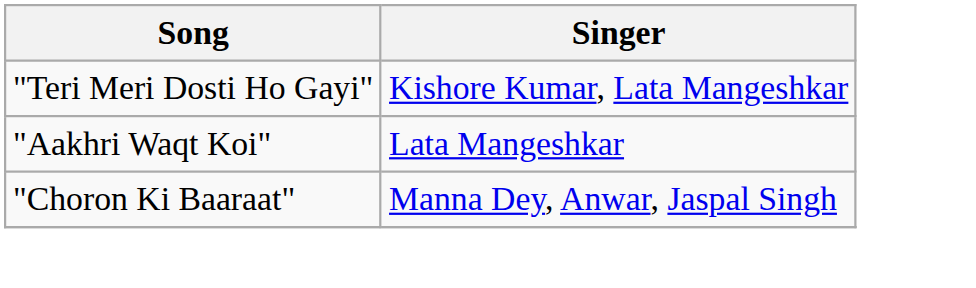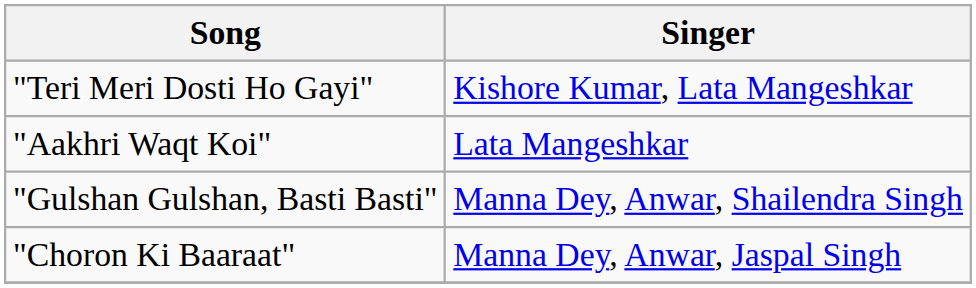+ row: "Gulshan Gulshan, Basti Basti" | Manna Dey, Anwar, Shailendra Singh
